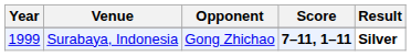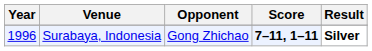Surabaya, Indonesia | Year: 1999 -> 1996
